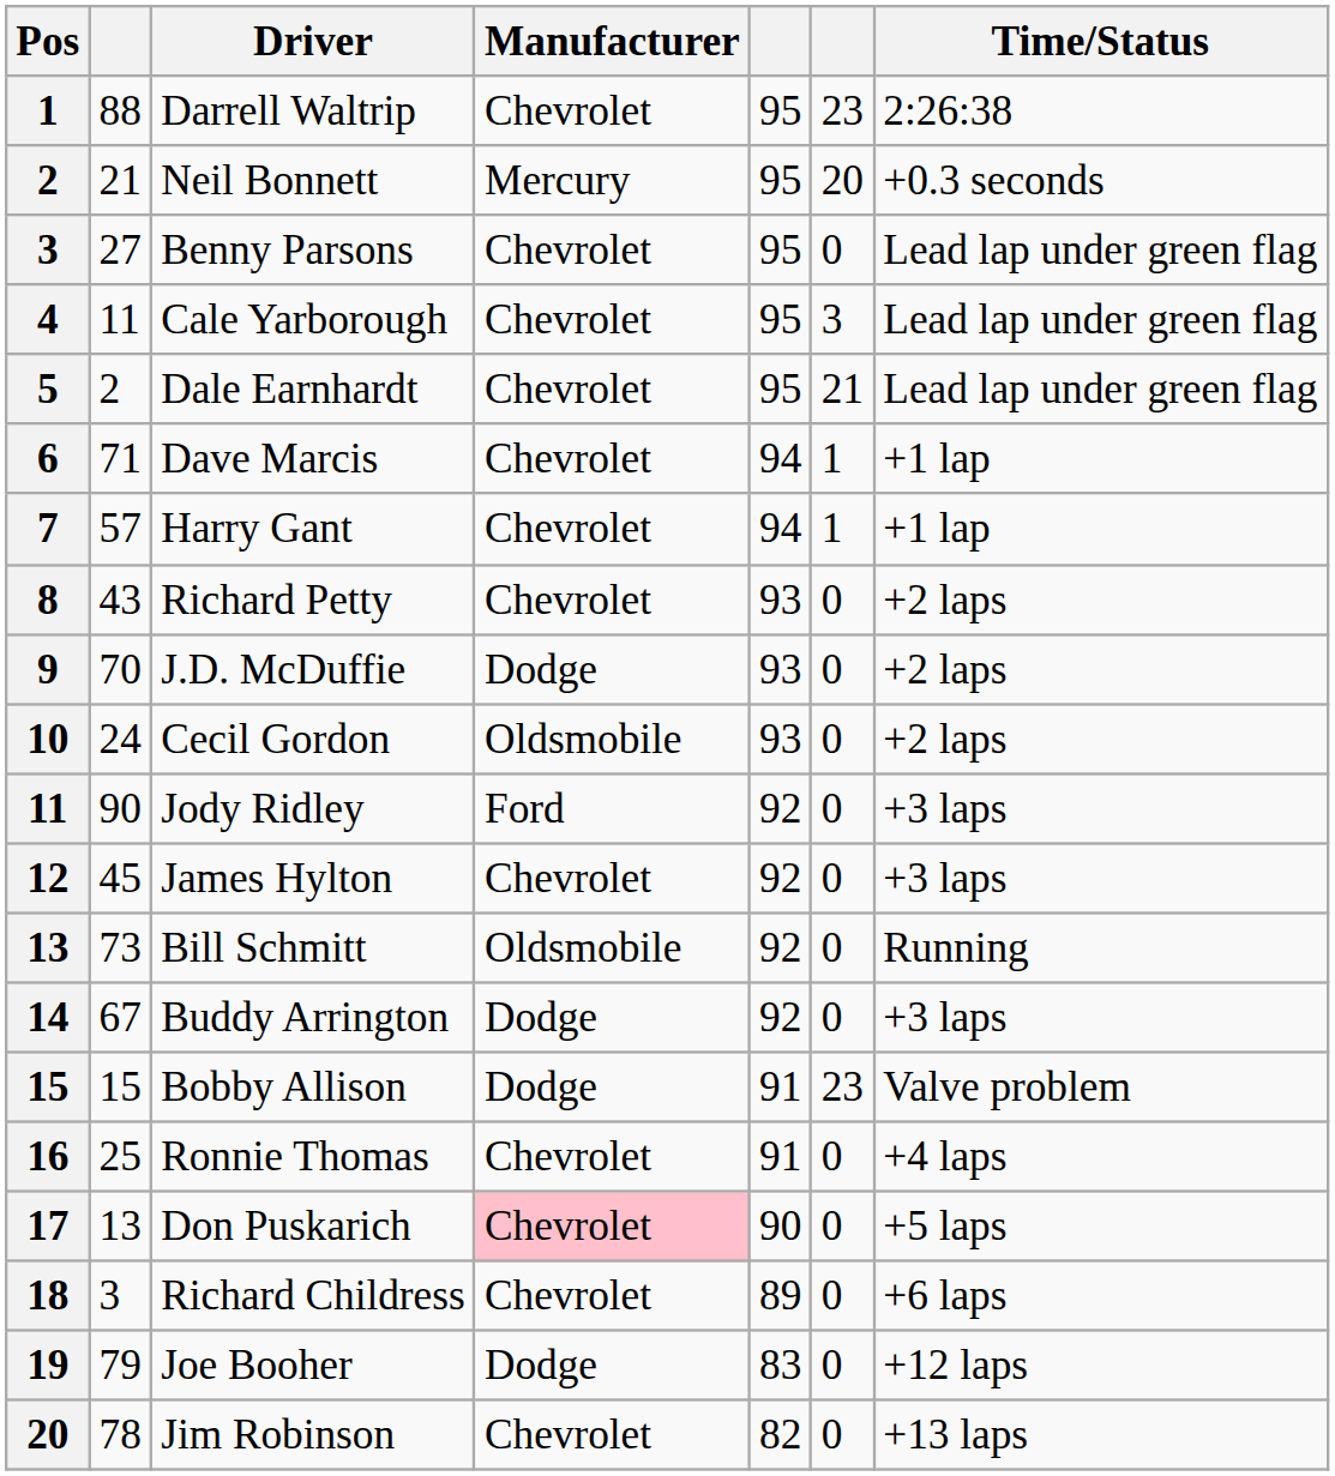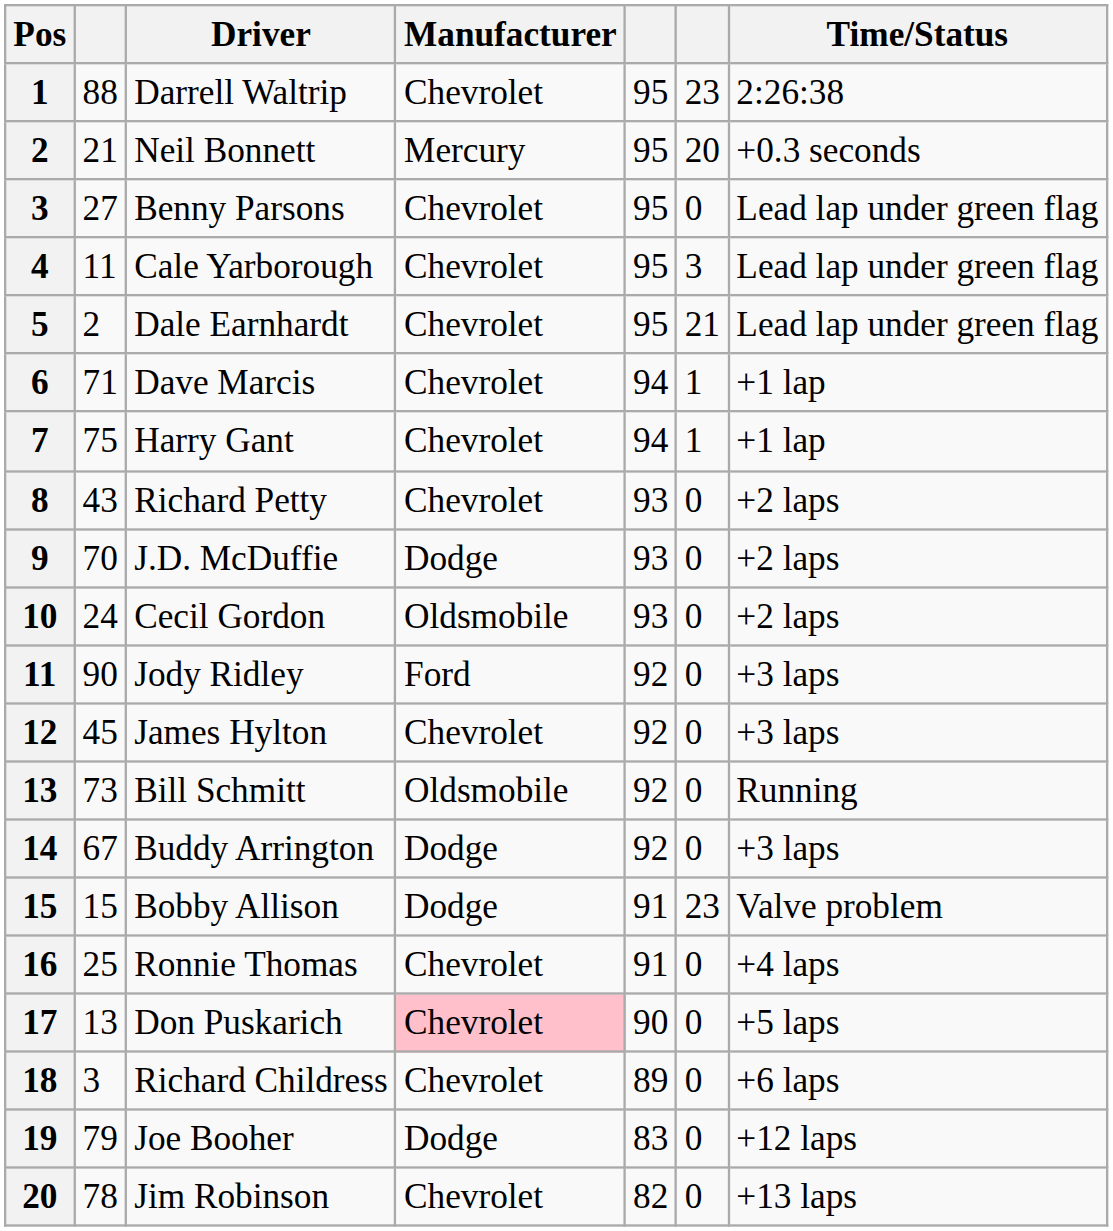Harry Gant | column 2: 57 -> 75
